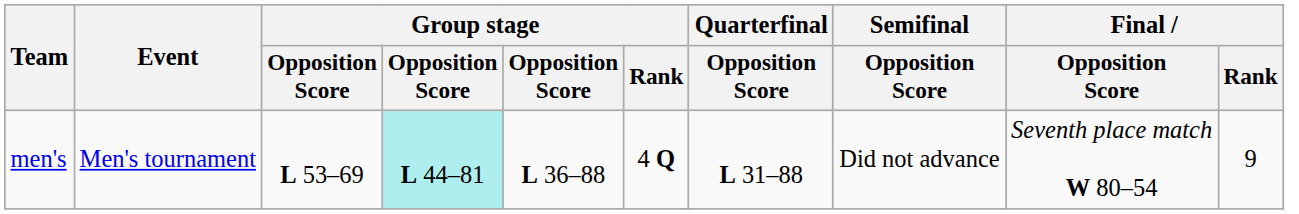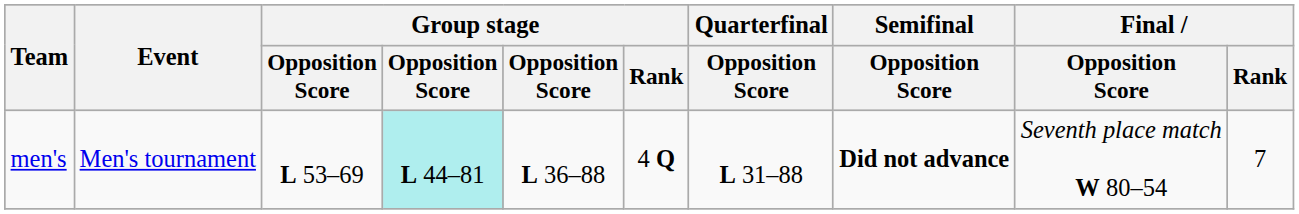men's | Semifinal / Opposition Score: normal -> bold
men's | Final / Rank: 9 -> 7
